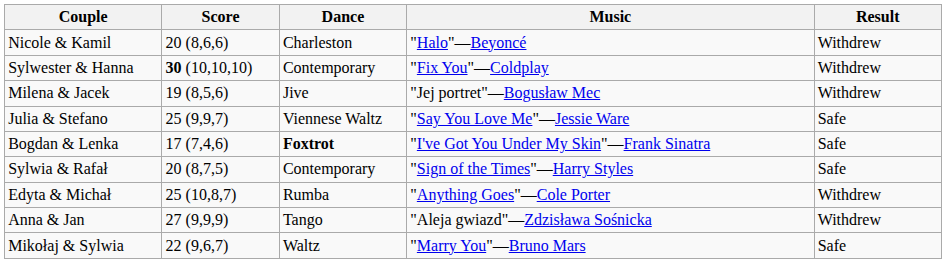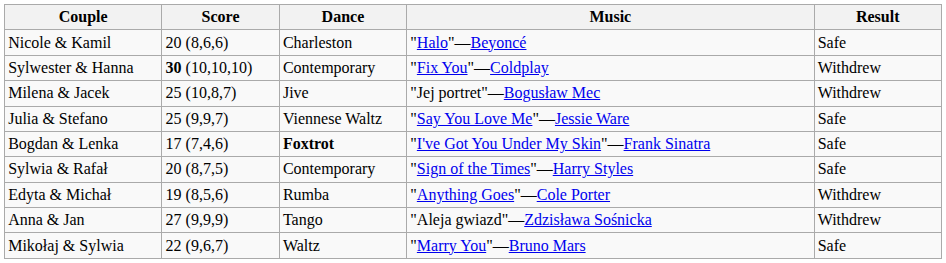Nicole & Kamil | Result: Withdrew -> Safe
Milena & Jacek | Score: 19 (8,5,6) -> 25 (10,8,7)
Edyta & Michał | Score: 25 (10,8,7) -> 19 (8,5,6)
